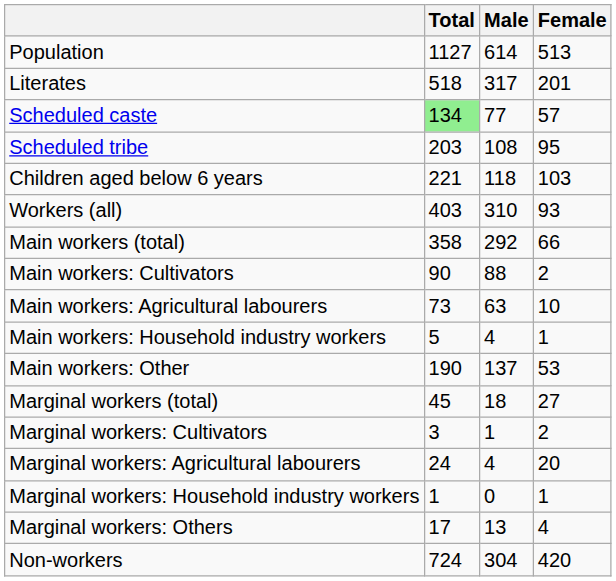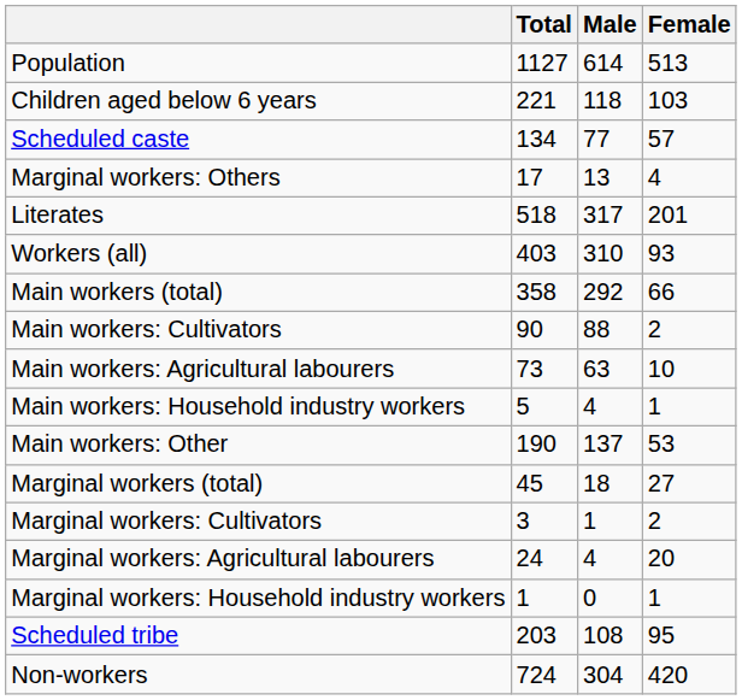rows swapped: Children aged below 6 years <-> Literates
Scheduled caste | Total: lightgreen background -> no background
rows swapped: Scheduled tribe <-> Marginal workers: Others
